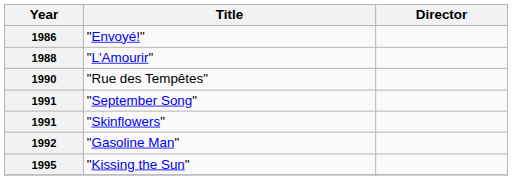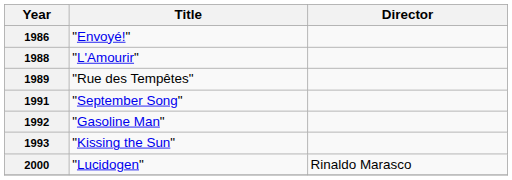"Rue des Tempêtes" | Year: 1990 -> 1989
- row: 1991 | "Skinflowers"
"Kissing the Sun" | Year: 1995 -> 1993
+ row: 2000 | "Lucidogen" | Rinaldo Marasco
